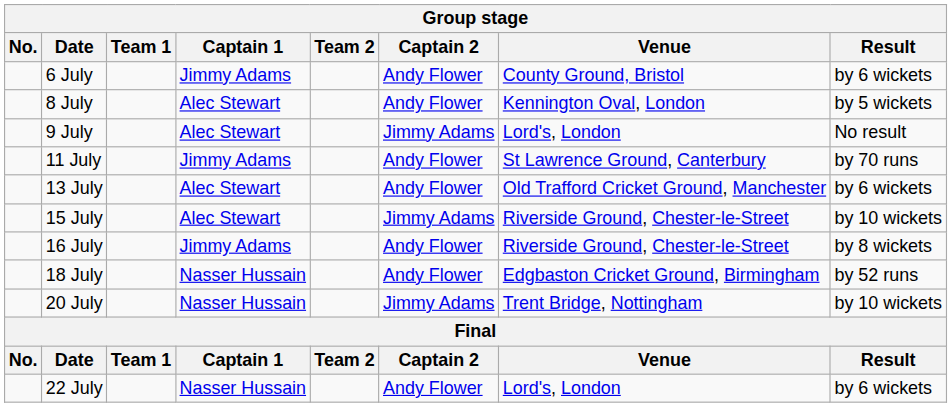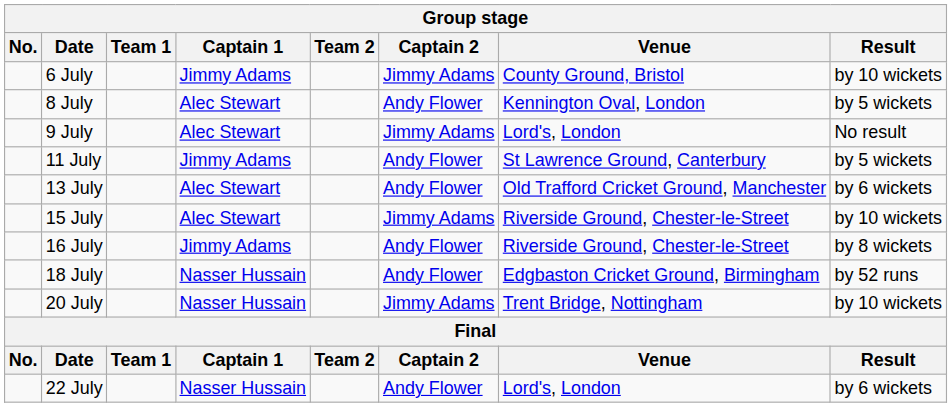6 July | Captain 2: Andy Flower -> Jimmy Adams
6 July | Result: by 6 wickets -> by 10 wickets
11 July | Result: by 70 runs -> by 5 wickets
